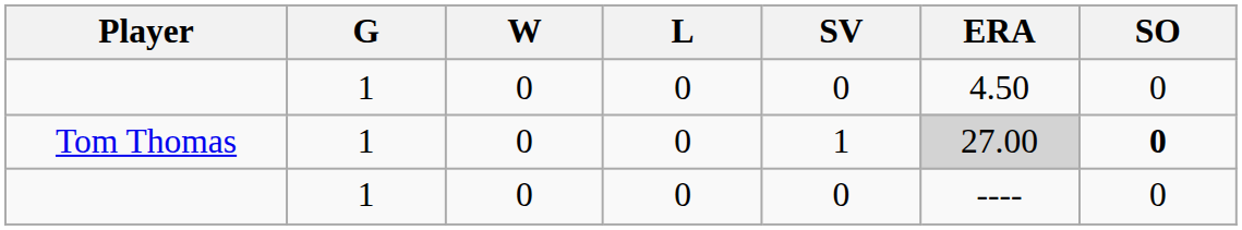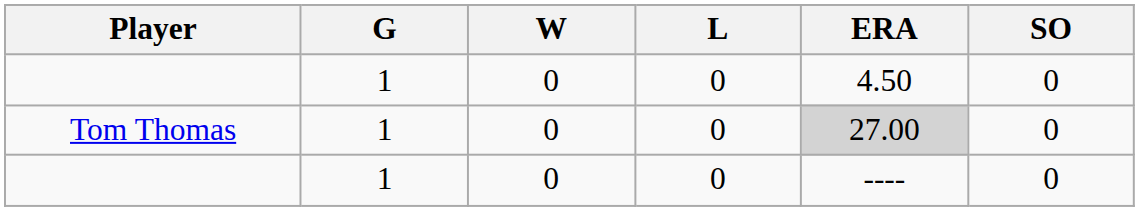- column: SV | 0 | 1 | 0
Tom Thomas | SO: bold -> normal
